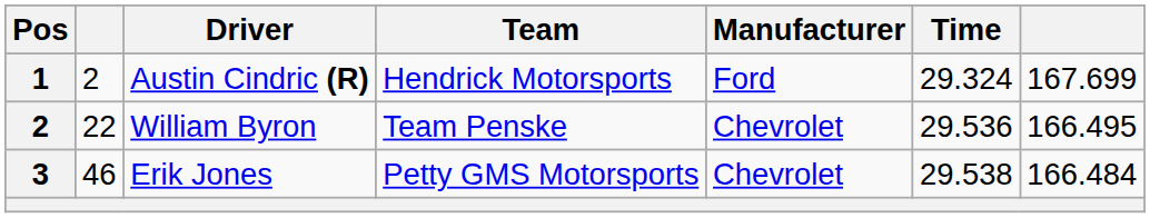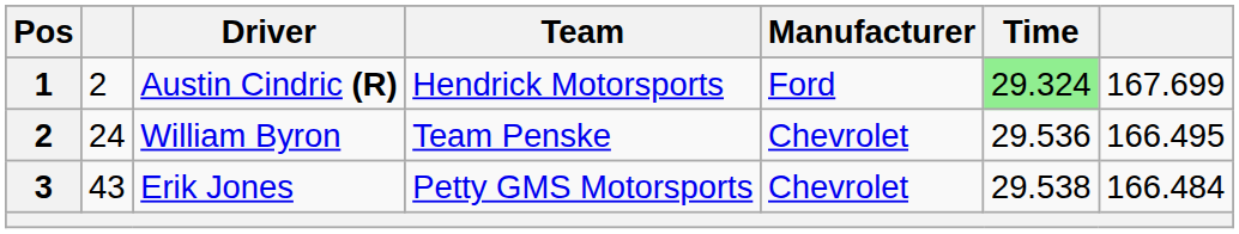Austin Cindric (R) | Time: no background -> lightgreen background
William Byron | column 2: 22 -> 24
Erik Jones | column 2: 46 -> 43
